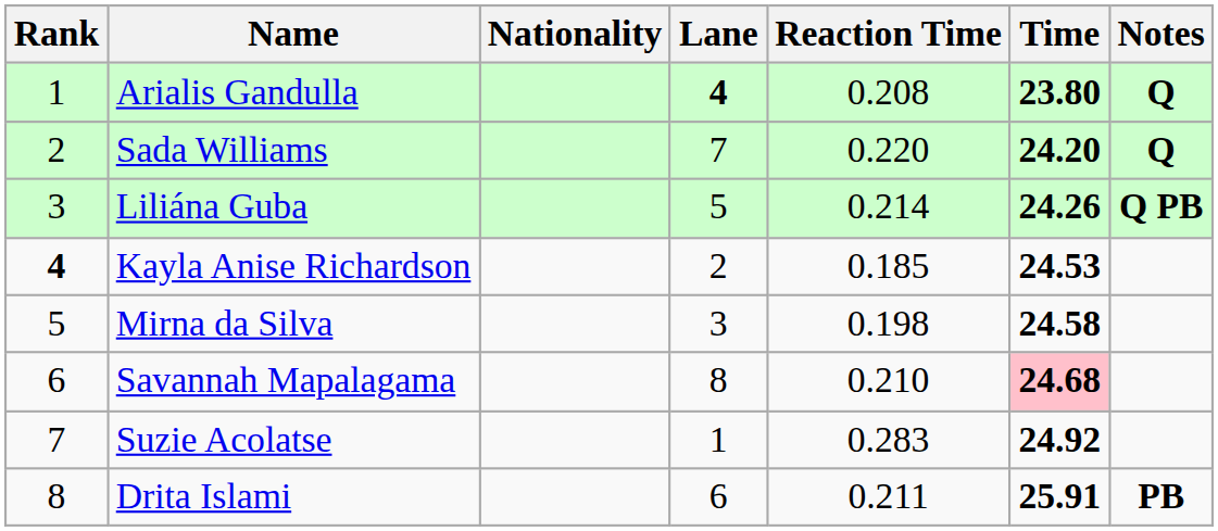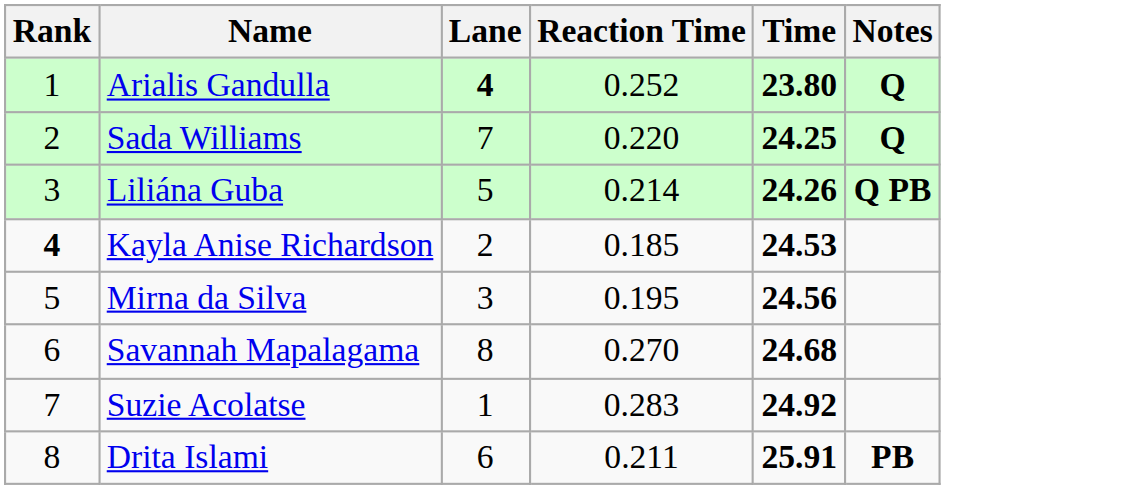- column: Nationality
Arialis Gandulla | Reaction Time: 0.208 -> 0.252
Sada Williams | Time: 24.20 -> 24.25
Mirna da Silva | Reaction Time: 0.198 -> 0.195
Mirna da Silva | Time: 24.58 -> 24.56
Savannah Mapalagama | Reaction Time: 0.210 -> 0.270
Savannah Mapalagama | Time: pink background -> no background
